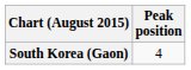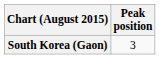South Korea (Gaon) | Peak position: 4 -> 3
